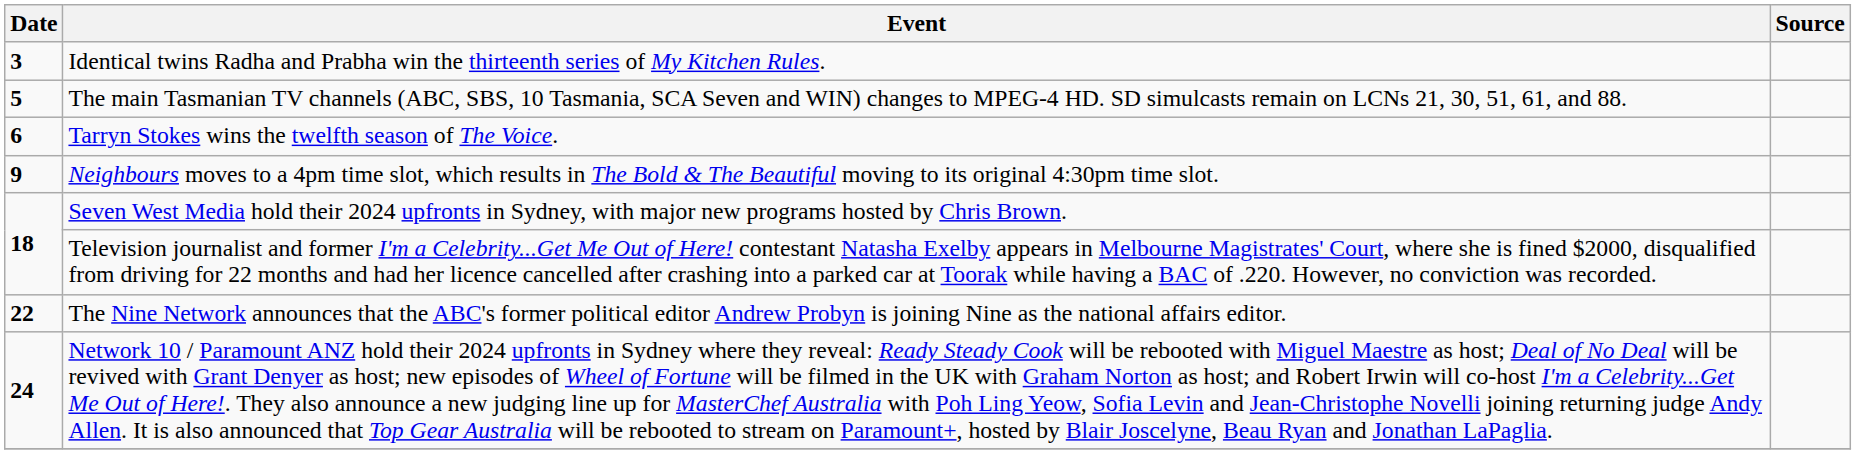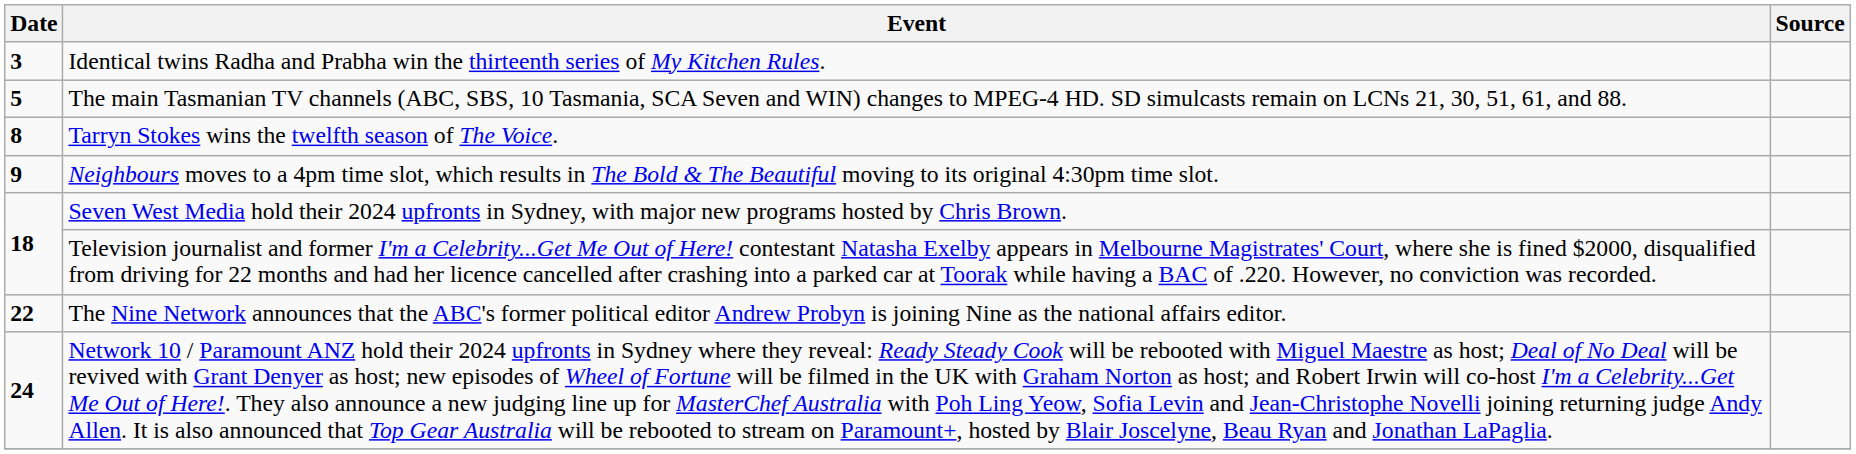Tarryn Stokes wins the twelfth season of The Voice. | Date: 6 -> 8
